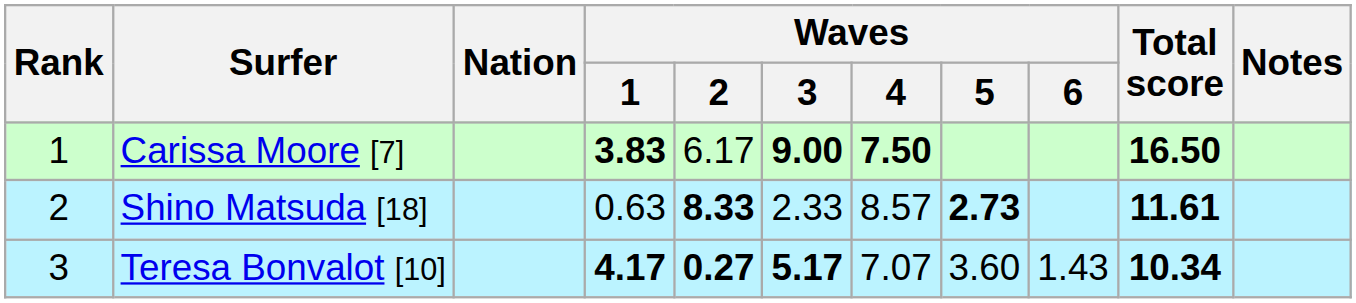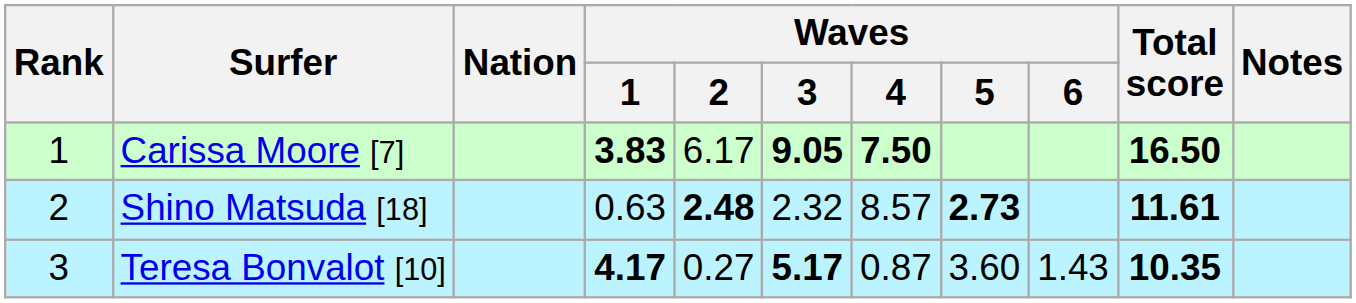Carissa Moore [7] | Waves / 3: 9.00 -> 9.05
Shino Matsuda [18] | Waves / 2: 8.33 -> 2.48
Shino Matsuda [18] | Waves / 3: 2.33 -> 2.32
Teresa Bonvalot [10] | Waves / 2: bold -> normal
Teresa Bonvalot [10] | Waves / 4: 7.07 -> 0.87
Teresa Bonvalot [10] | Total score: 10.34 -> 10.35
